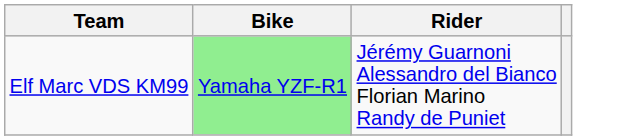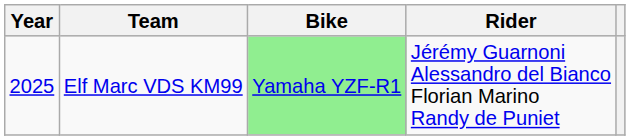+ column: Year | 2025
